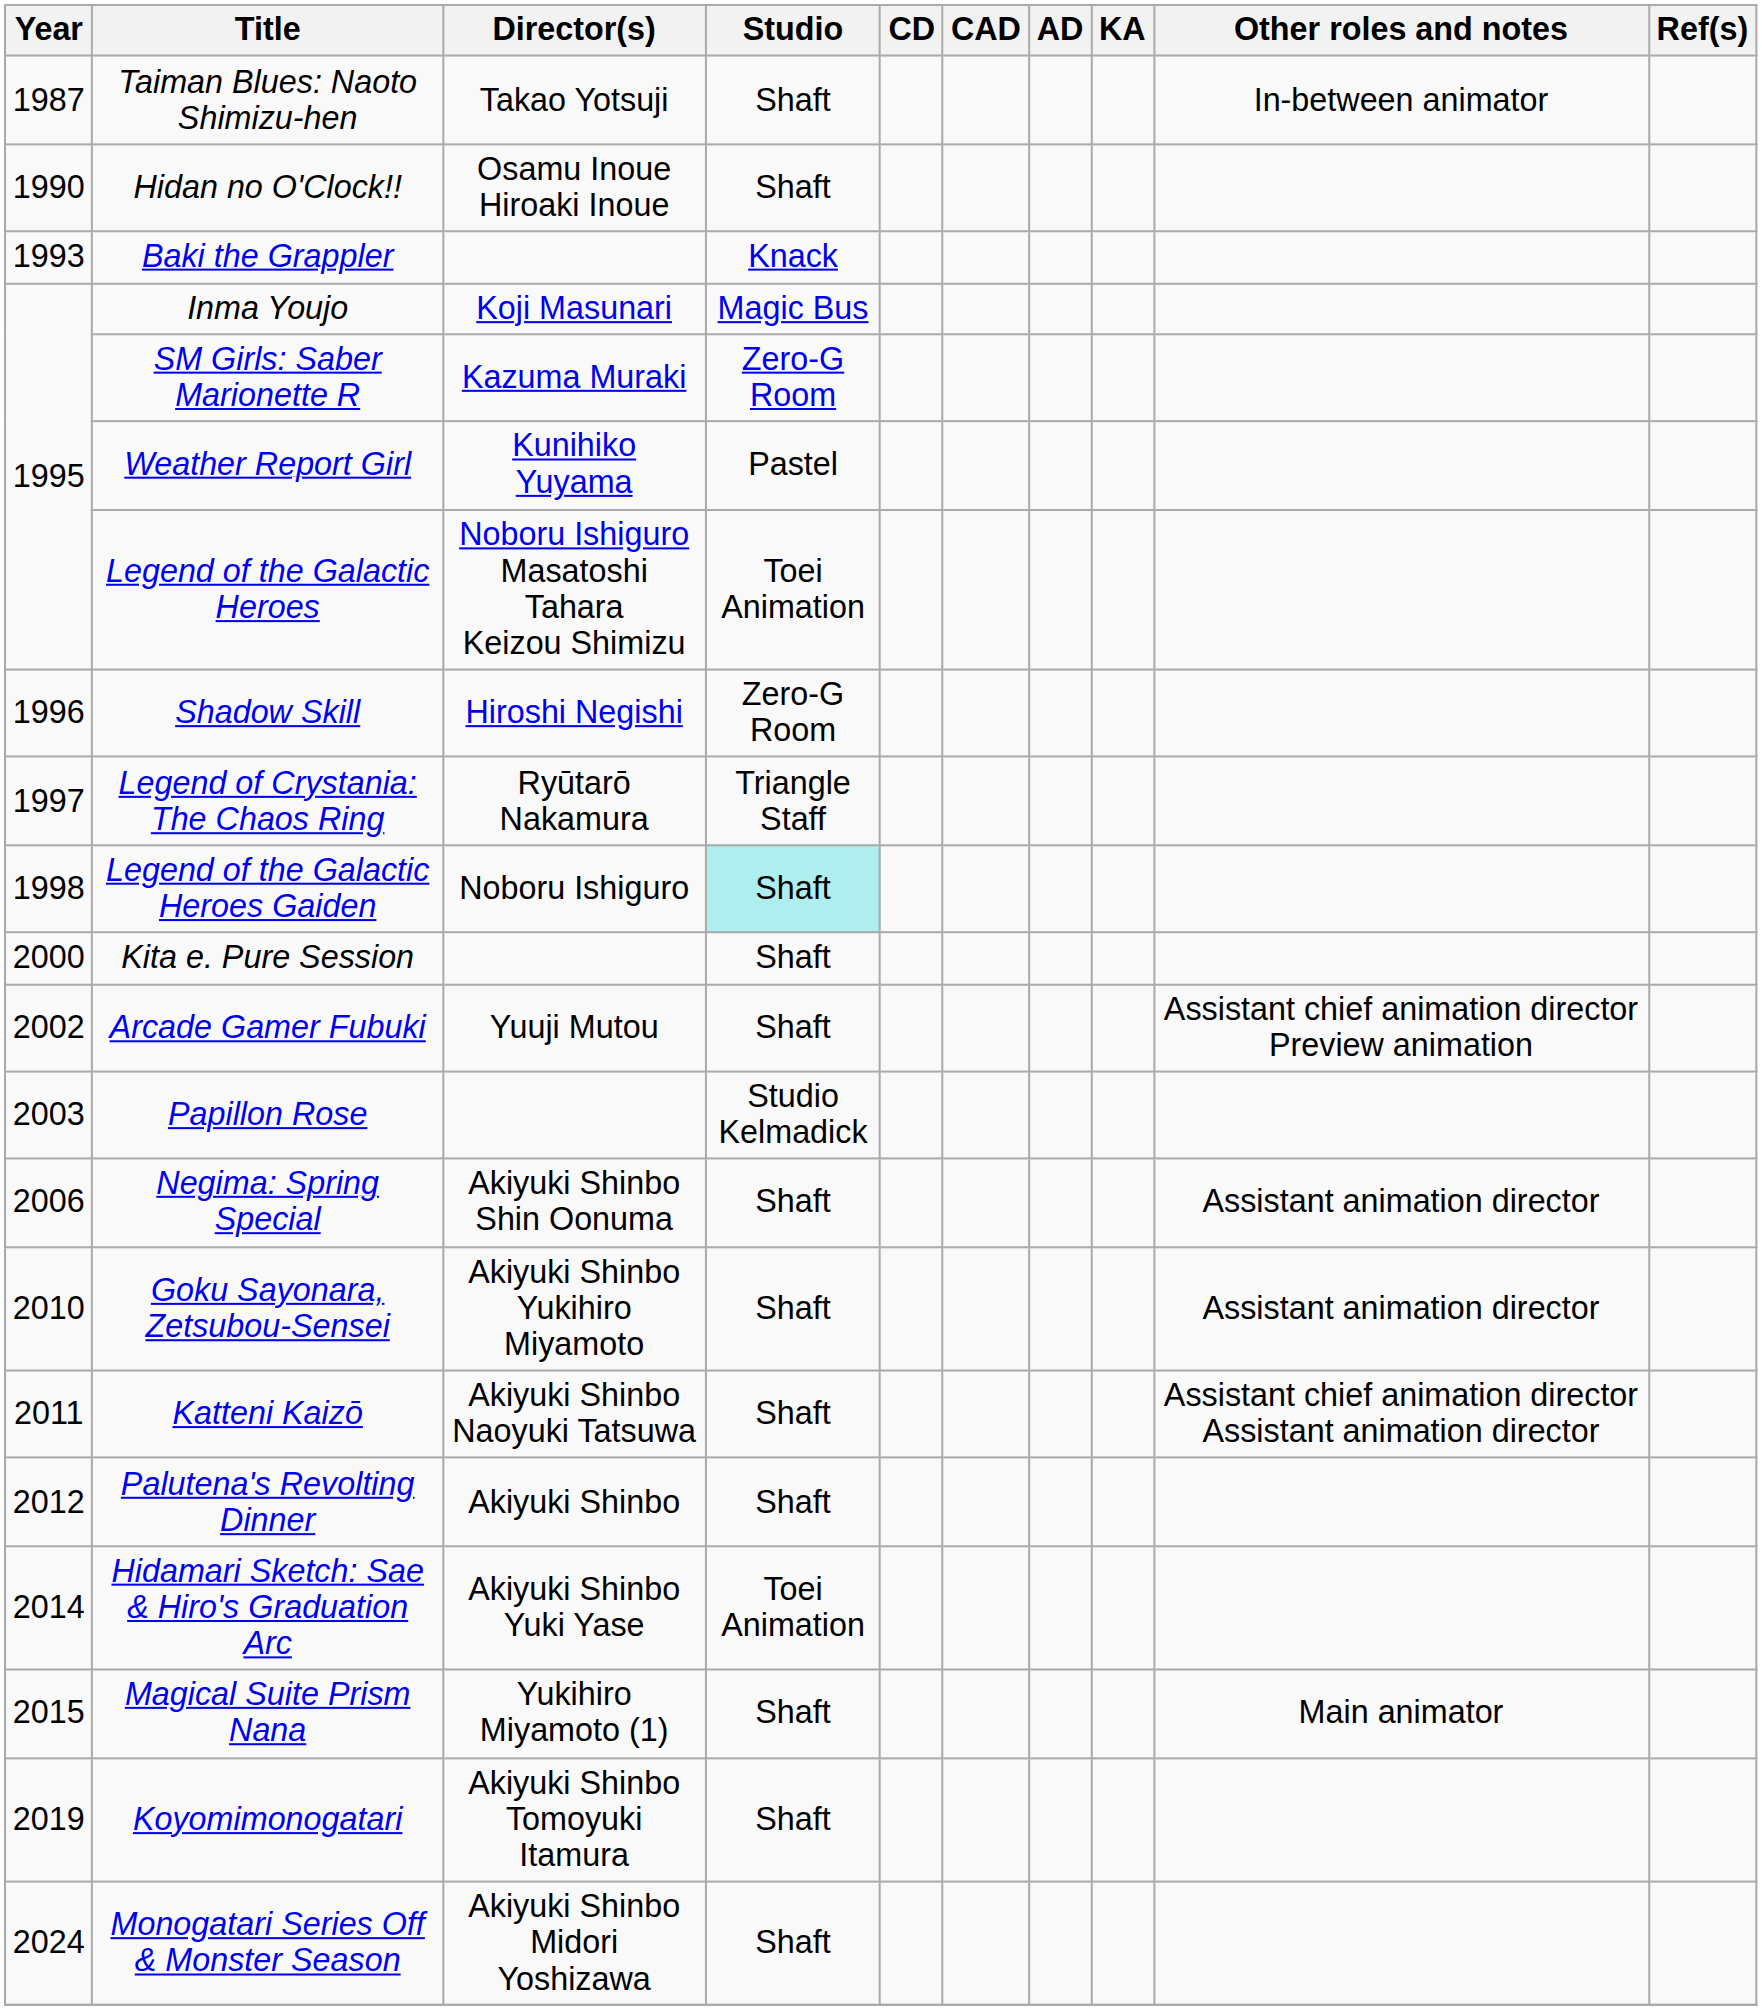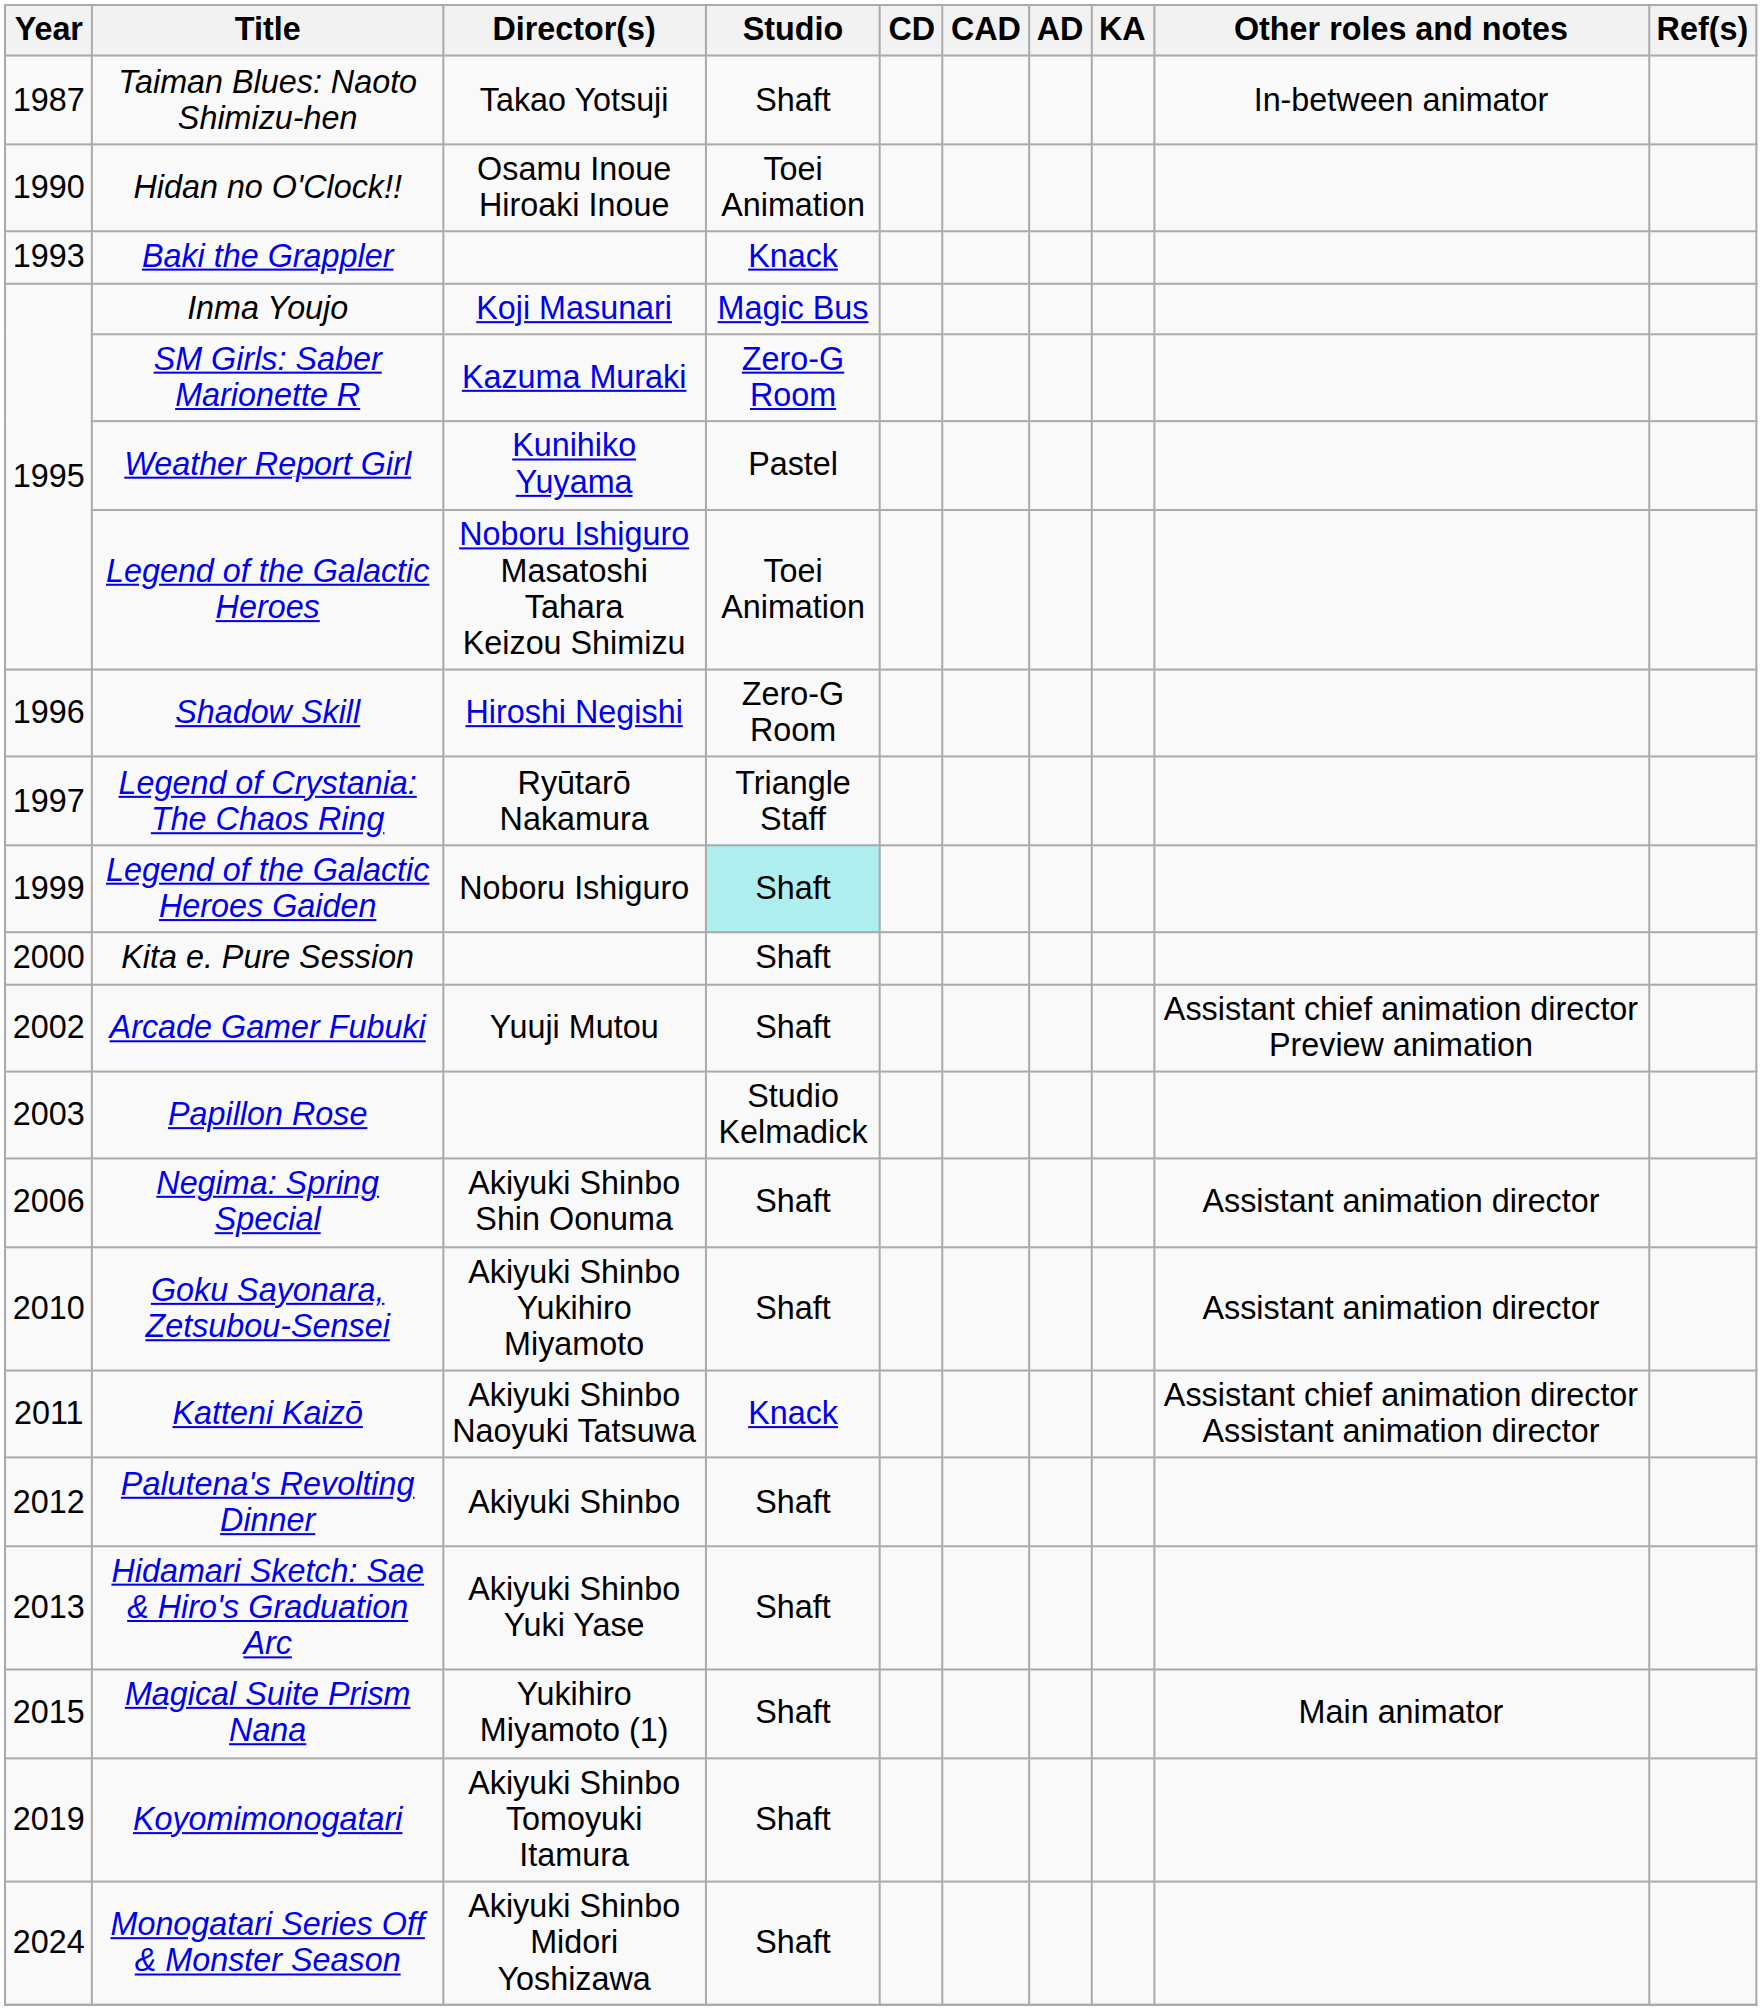Hidan no O'Clock!! | Studio: Shaft -> Toei Animation
Legend of the Galactic Heroes Gaiden | Year: 1998 -> 1999
Katteni Kaizō | Studio: Shaft -> Knack
Hidamari Sketch: Sae & Hiro's Graduation Arc | Year: 2014 -> 2013
Hidamari Sketch: Sae & Hiro's Graduation Arc | Studio: Toei Animation -> Shaft
